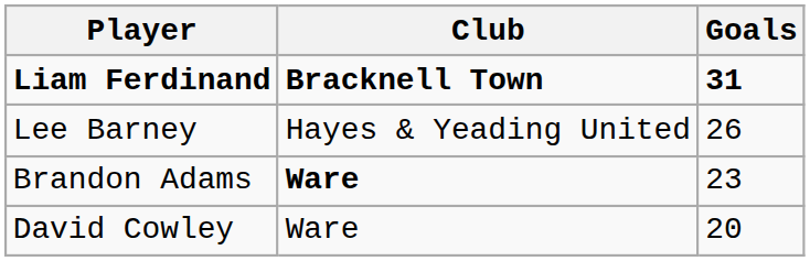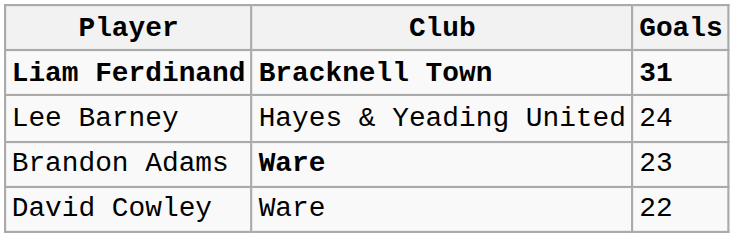Lee Barney | Goals: 26 -> 24
David Cowley | Goals: 20 -> 22
